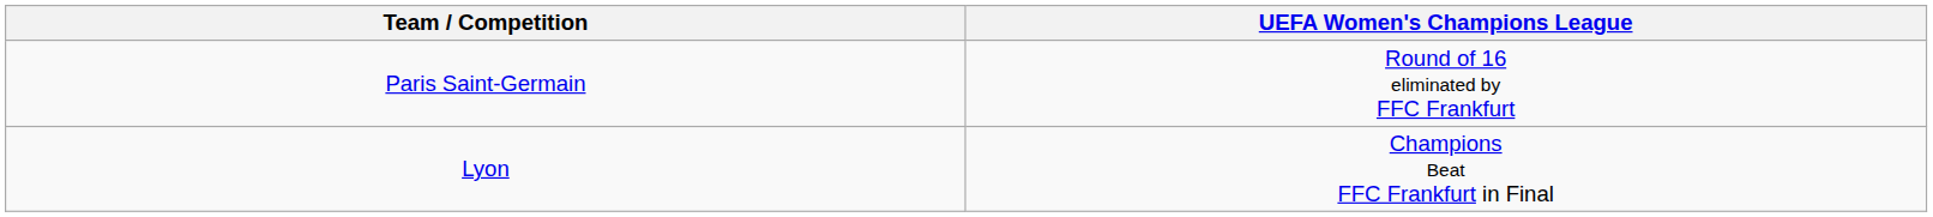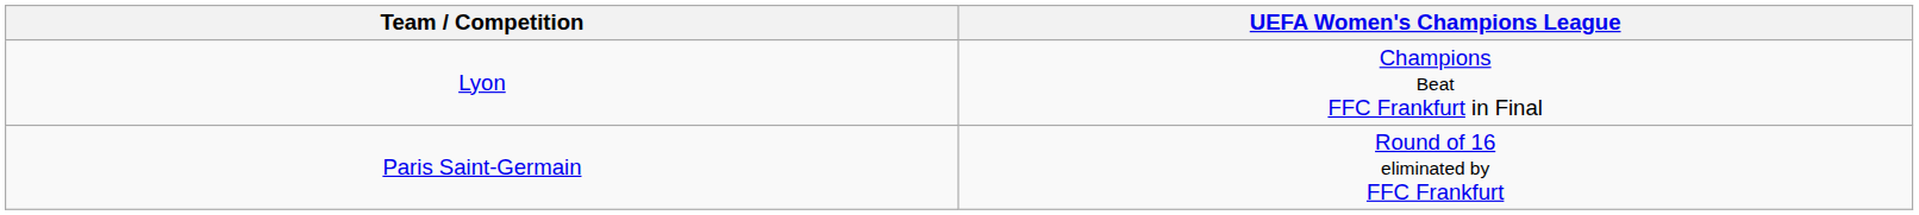rows swapped: Lyon <-> Paris Saint-Germain
